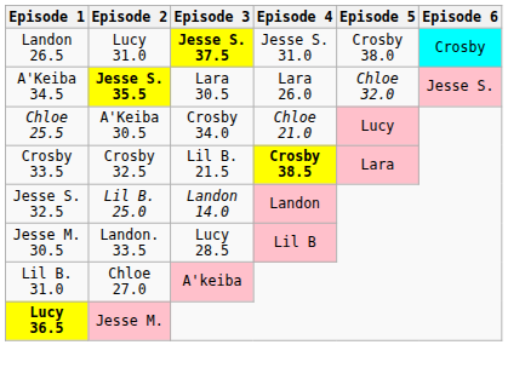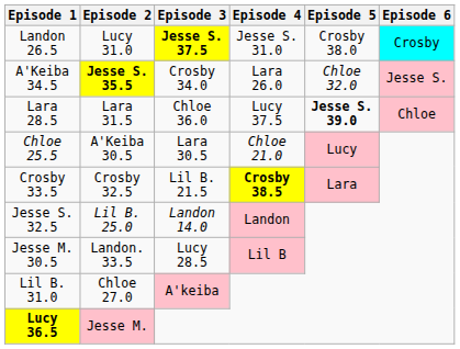A'Keiba 34.5 | Episode 3: Lara 30.5 -> Crosby 34.0
+ row: Lara 28.5 | Lara 31.5 | Chloe 36.0 | Lucy 37.5 | Jesse S. 39.0 | Chloe
Chloe 25.5 | Episode 3: Crosby 34.0 -> Lara 30.5
